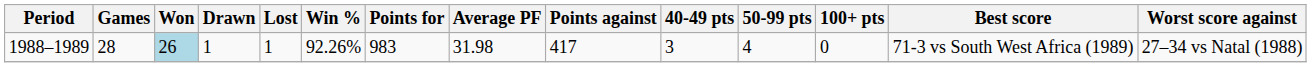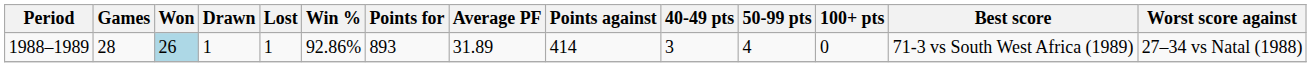1988–1989 | Win %: 92.26% -> 92.86%
1988–1989 | Points for: 983 -> 893
1988–1989 | Average PF: 31.98 -> 31.89
1988–1989 | Points against: 417 -> 414
